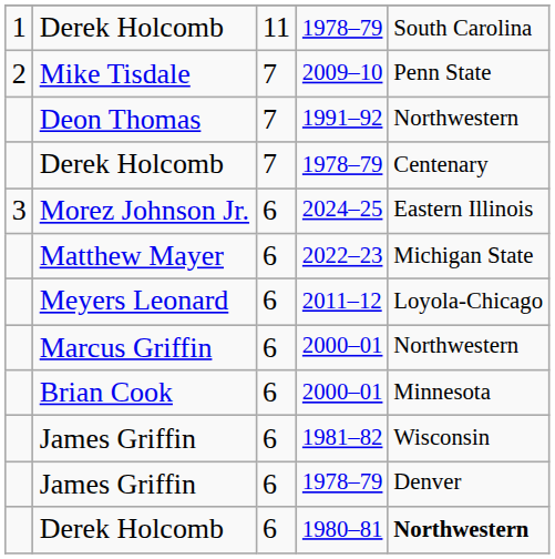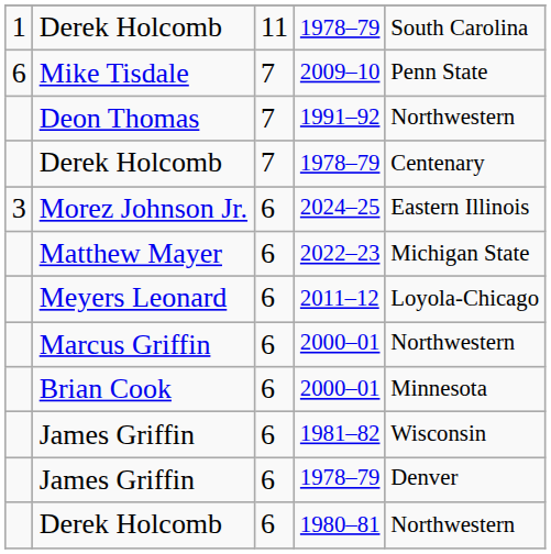Mike Tisdale | column 1: 2 -> 6
Derek Holcomb / 1980–81 | column 5: bold -> normal
